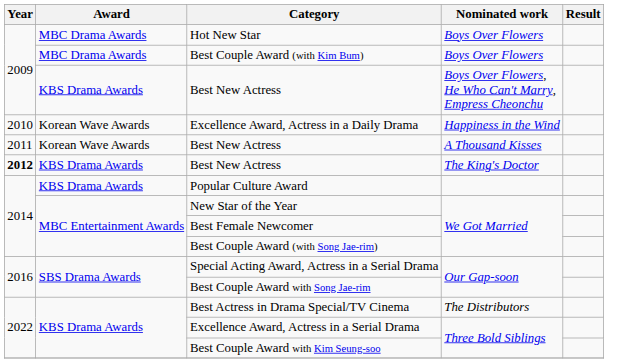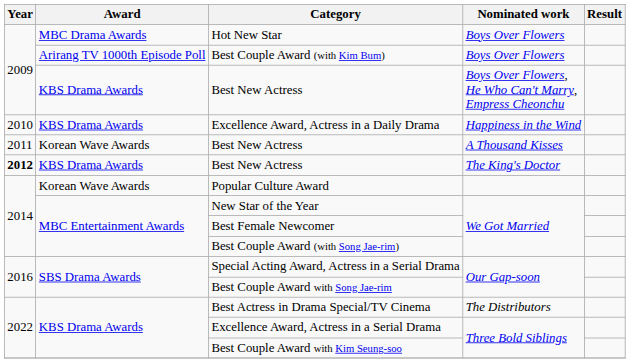Best Couple Award (with Kim Bum) | Award: MBC Drama Awards -> Arirang TV 1000th Episode Poll
Excellence Award, Actress in a Daily Drama | Award: Korean Wave Awards -> KBS Drama Awards
Popular Culture Award | Award: KBS Drama Awards -> Korean Wave Awards
